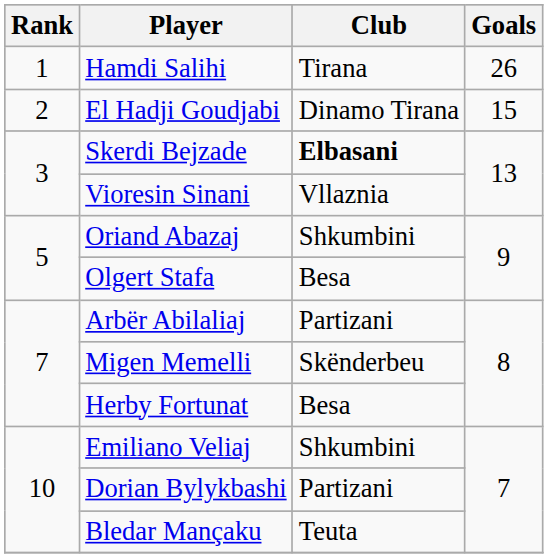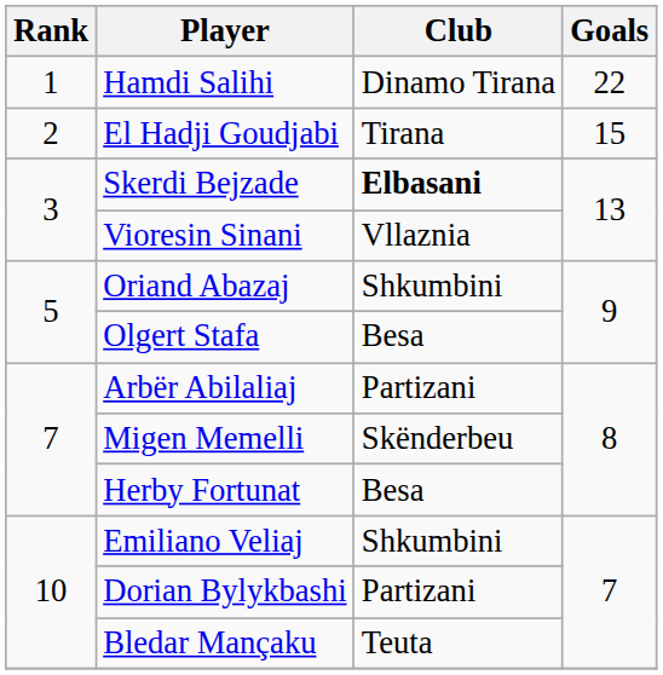Hamdi Salihi | Club: Tirana -> Dinamo Tirana
Hamdi Salihi | Goals: 26 -> 22
El Hadji Goudjabi | Club: Dinamo Tirana -> Tirana
